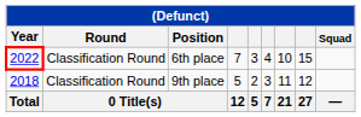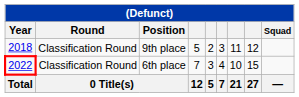rows swapped: 9th place <-> 6th place
